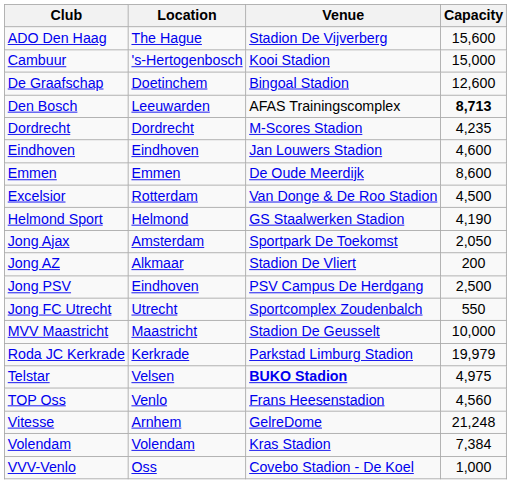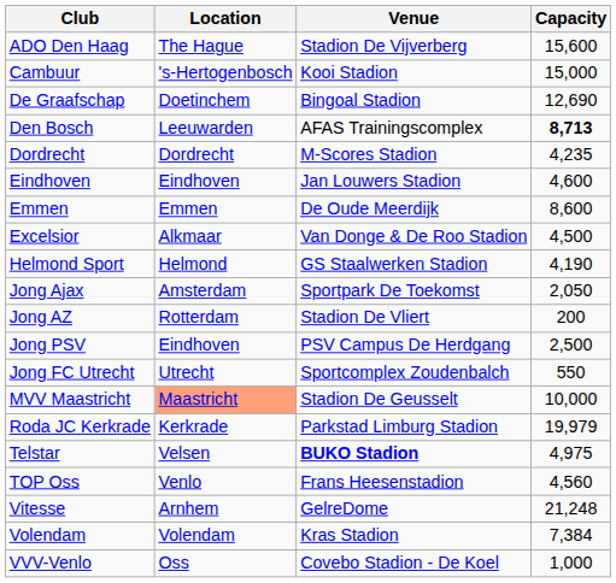De Graafschap | Capacity: 12,600 -> 12,690
Excelsior | Location: Rotterdam -> Alkmaar
Jong AZ | Location: Alkmaar -> Rotterdam
MVV Maastricht | Location: no background -> lightsalmon background
